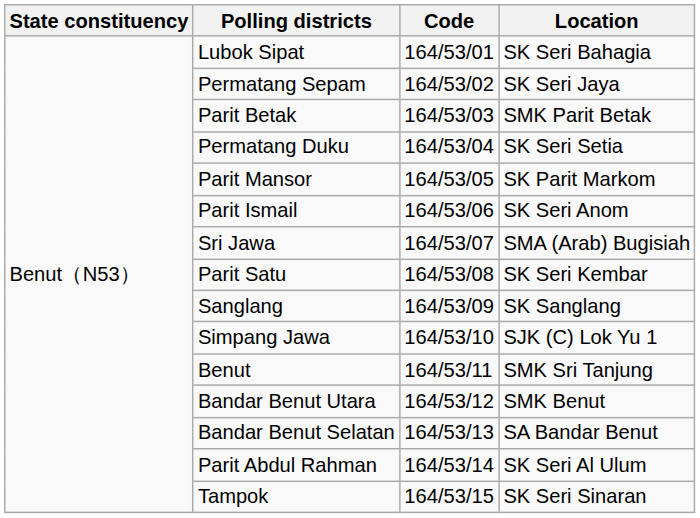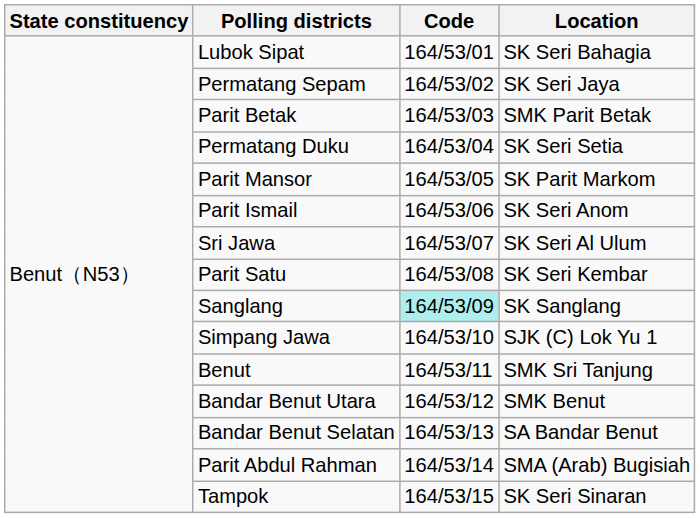Sri Jawa | Location: SMA (Arab) Bugisiah -> SK Seri Al Ulum
Sanglang | Code: no background -> paleturquoise background
Parit Abdul Rahman | Location: SK Seri Al Ulum -> SMA (Arab) Bugisiah
